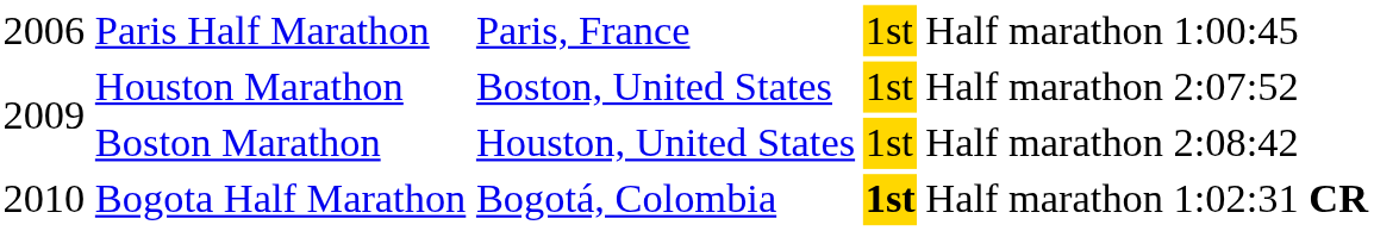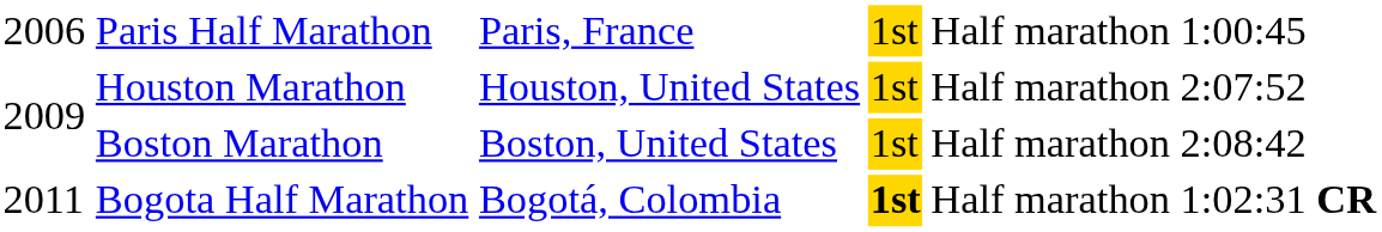Houston Marathon | column 3: Boston, United States -> Houston, United States
Boston Marathon | column 3: Houston, United States -> Boston, United States
Bogota Half Marathon | column 1: 2010 -> 2011
